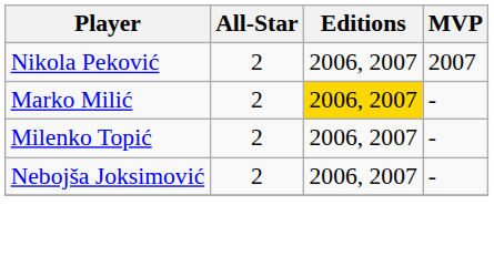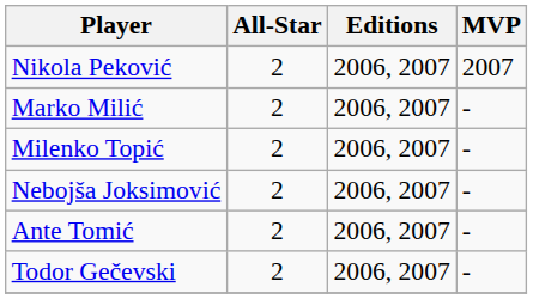Marko Milić | Editions: gold background -> no background
+ row: Ante Tomić | 2 | 2006, 2007 | -
+ row: Todor Gečevski | 2 | 2006, 2007 | -
